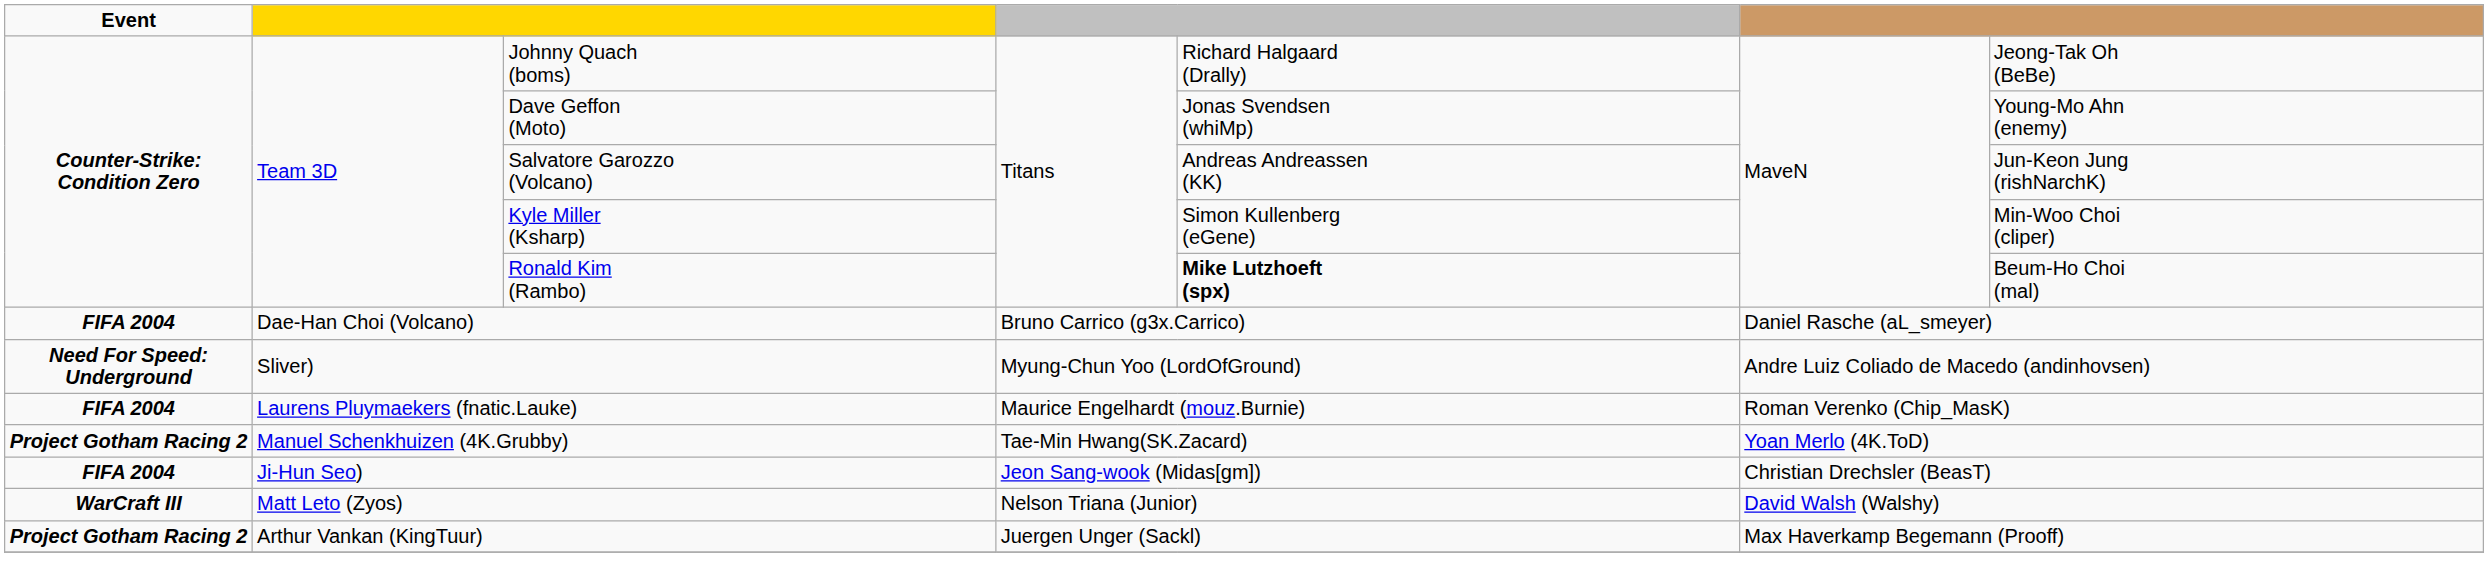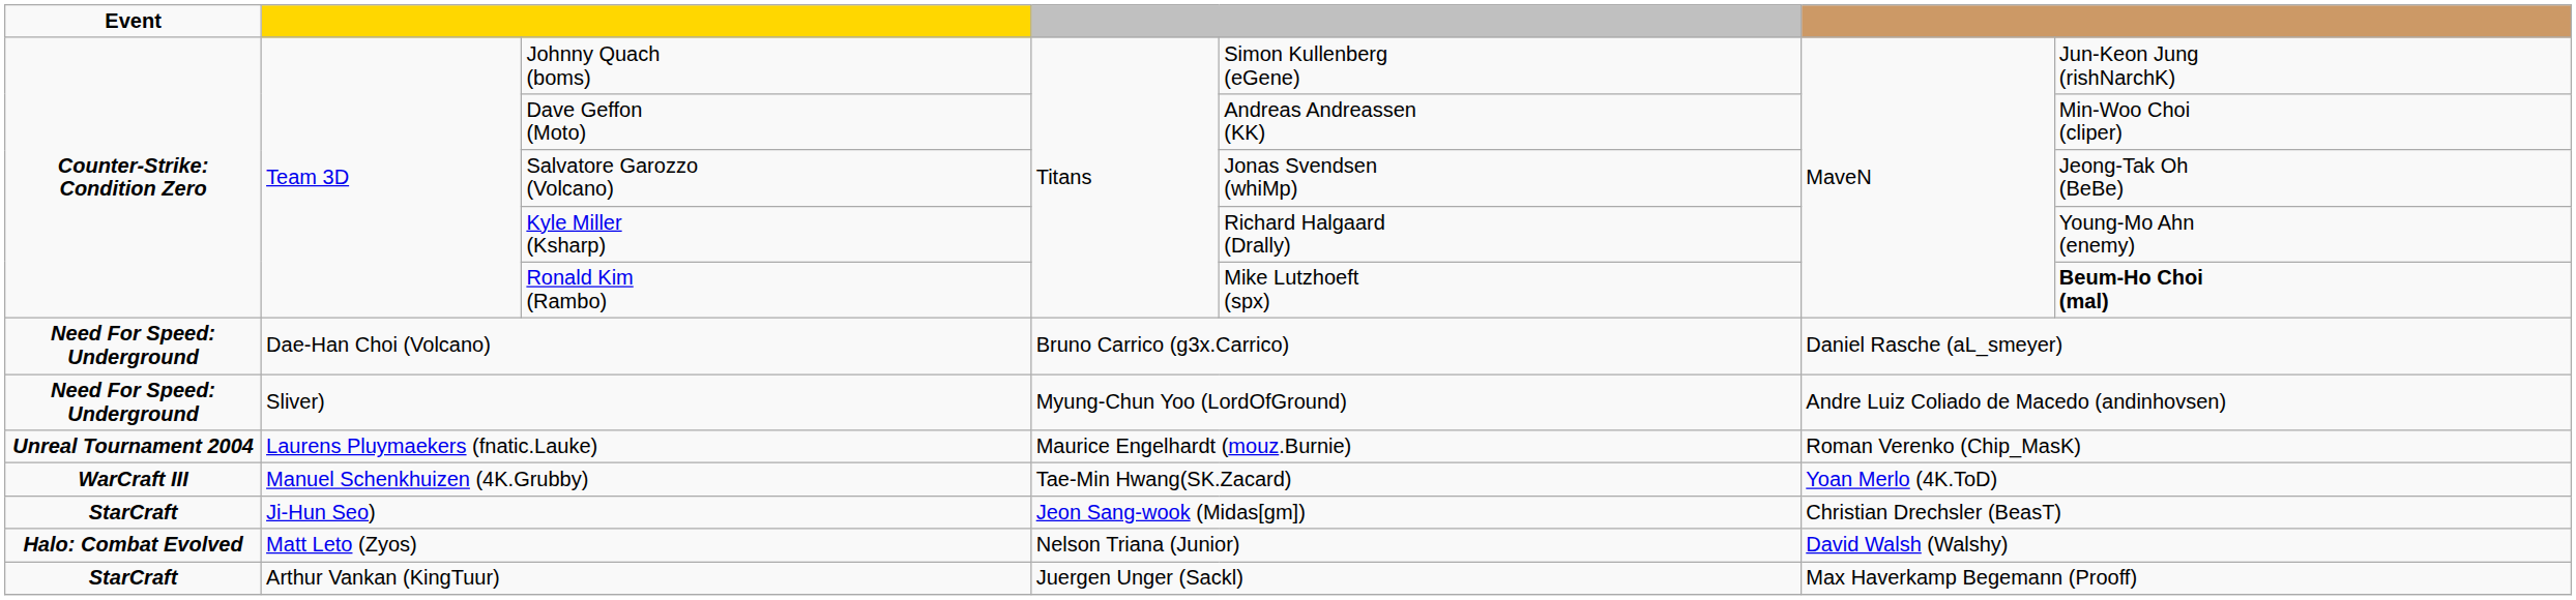Johnny Quach (boms) | column 5: Richard Halgaard (Drally) -> Simon Kullenberg (eGene)
Johnny Quach (boms) | column 7: Jeong-Tak Oh (BeBe) -> Jun-Keon Jung (rishNarchK)
Dave Geffon (Moto) | column 5: Jonas Svendsen (whiMp) -> Andreas Andreassen (KK)
Dave Geffon (Moto) | column 7: Young-Mo Ahn (enemy) -> Min-Woo Choi (cliper)
Salvatore Garozzo (Volcano) | column 5: Andreas Andreassen (KK) -> Jonas Svendsen (whiMp)
Salvatore Garozzo (Volcano) | column 7: Jun-Keon Jung (rishNarchK) -> Jeong-Tak Oh (BeBe)
Kyle Miller (Ksharp) | column 5: Simon Kullenberg (eGene) -> Richard Halgaard (Drally)
Kyle Miller (Ksharp) | column 7: Min-Woo Choi (cliper) -> Young-Mo Ahn (enemy)
Ronald Kim (Rambo) | column 5: bold -> normal
Ronald Kim (Rambo) | column 7: normal -> bold
Dae-Han Choi (Volcano) | Event: FIFA 2004 -> Need For Speed: Underground
Laurens Pluymaekers (fnatic.Lauke) | Event: FIFA 2004 -> Unreal Tournament 2004
Manuel Schenkhuizen (4K.Grubby) | Event: Project Gotham Racing 2 -> WarCraft III
Ji-Hun Seo) | Event: FIFA 2004 -> StarCraft
Matt Leto (Zyos) | Event: WarCraft III -> Halo: Combat Evolved
Arthur Vankan (KingTuur) | Event: Project Gotham Racing 2 -> StarCraft
